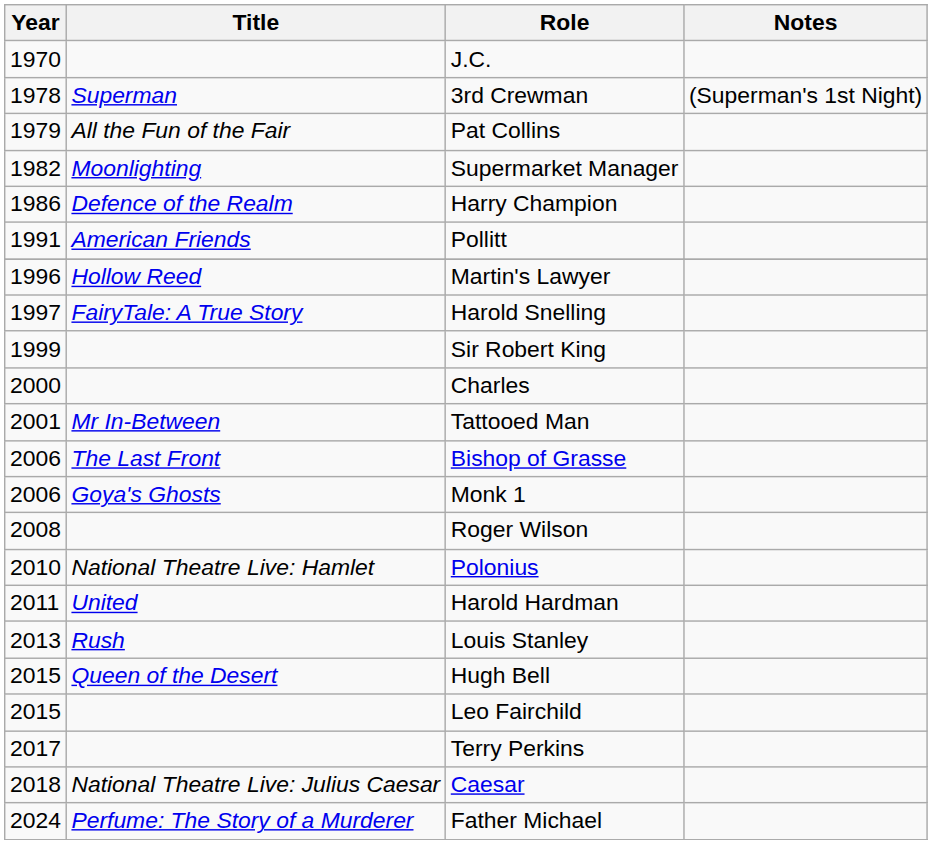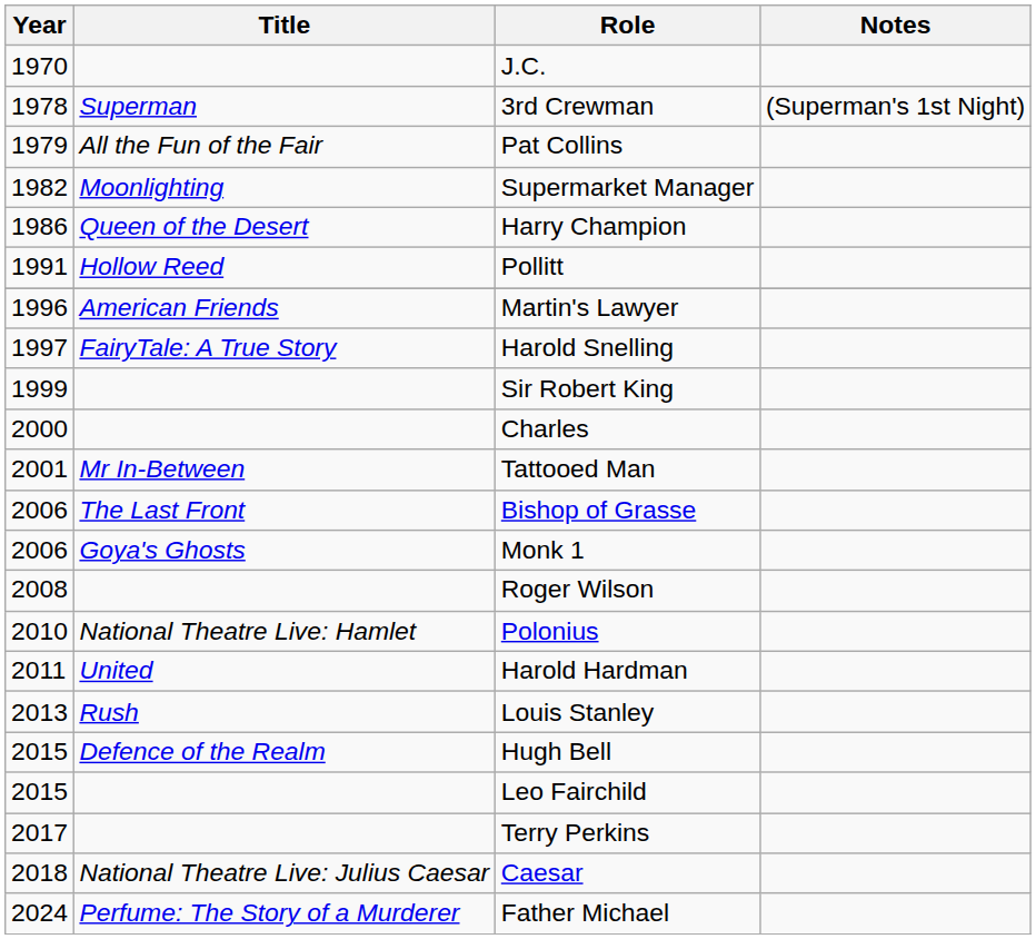Harry Champion | Title: Defence of the Realm -> Queen of the Desert
Pollitt | Title: American Friends -> Hollow Reed
Martin's Lawyer | Title: Hollow Reed -> American Friends
Hugh Bell | Title: Queen of the Desert -> Defence of the Realm
